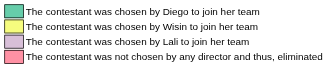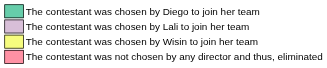rows swapped: The contestant was chosen by Lali to join her team <-> The contestant was chosen by Wisin to join her team
